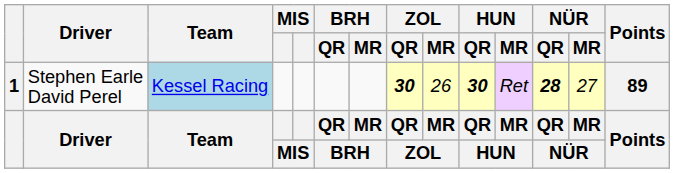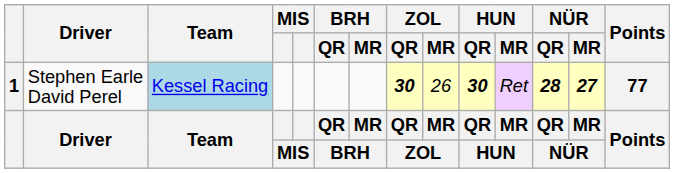1 | NÜR / MR: normal -> bold
1 | Points: 89 -> 77
